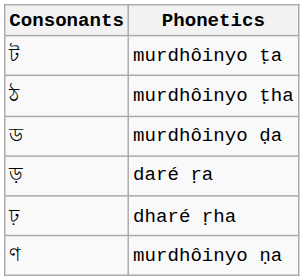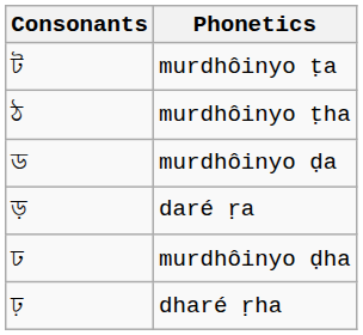+ row: ঢ | murdhôinyo ḍha
- row: ণ | murdhôinyo ṇa
